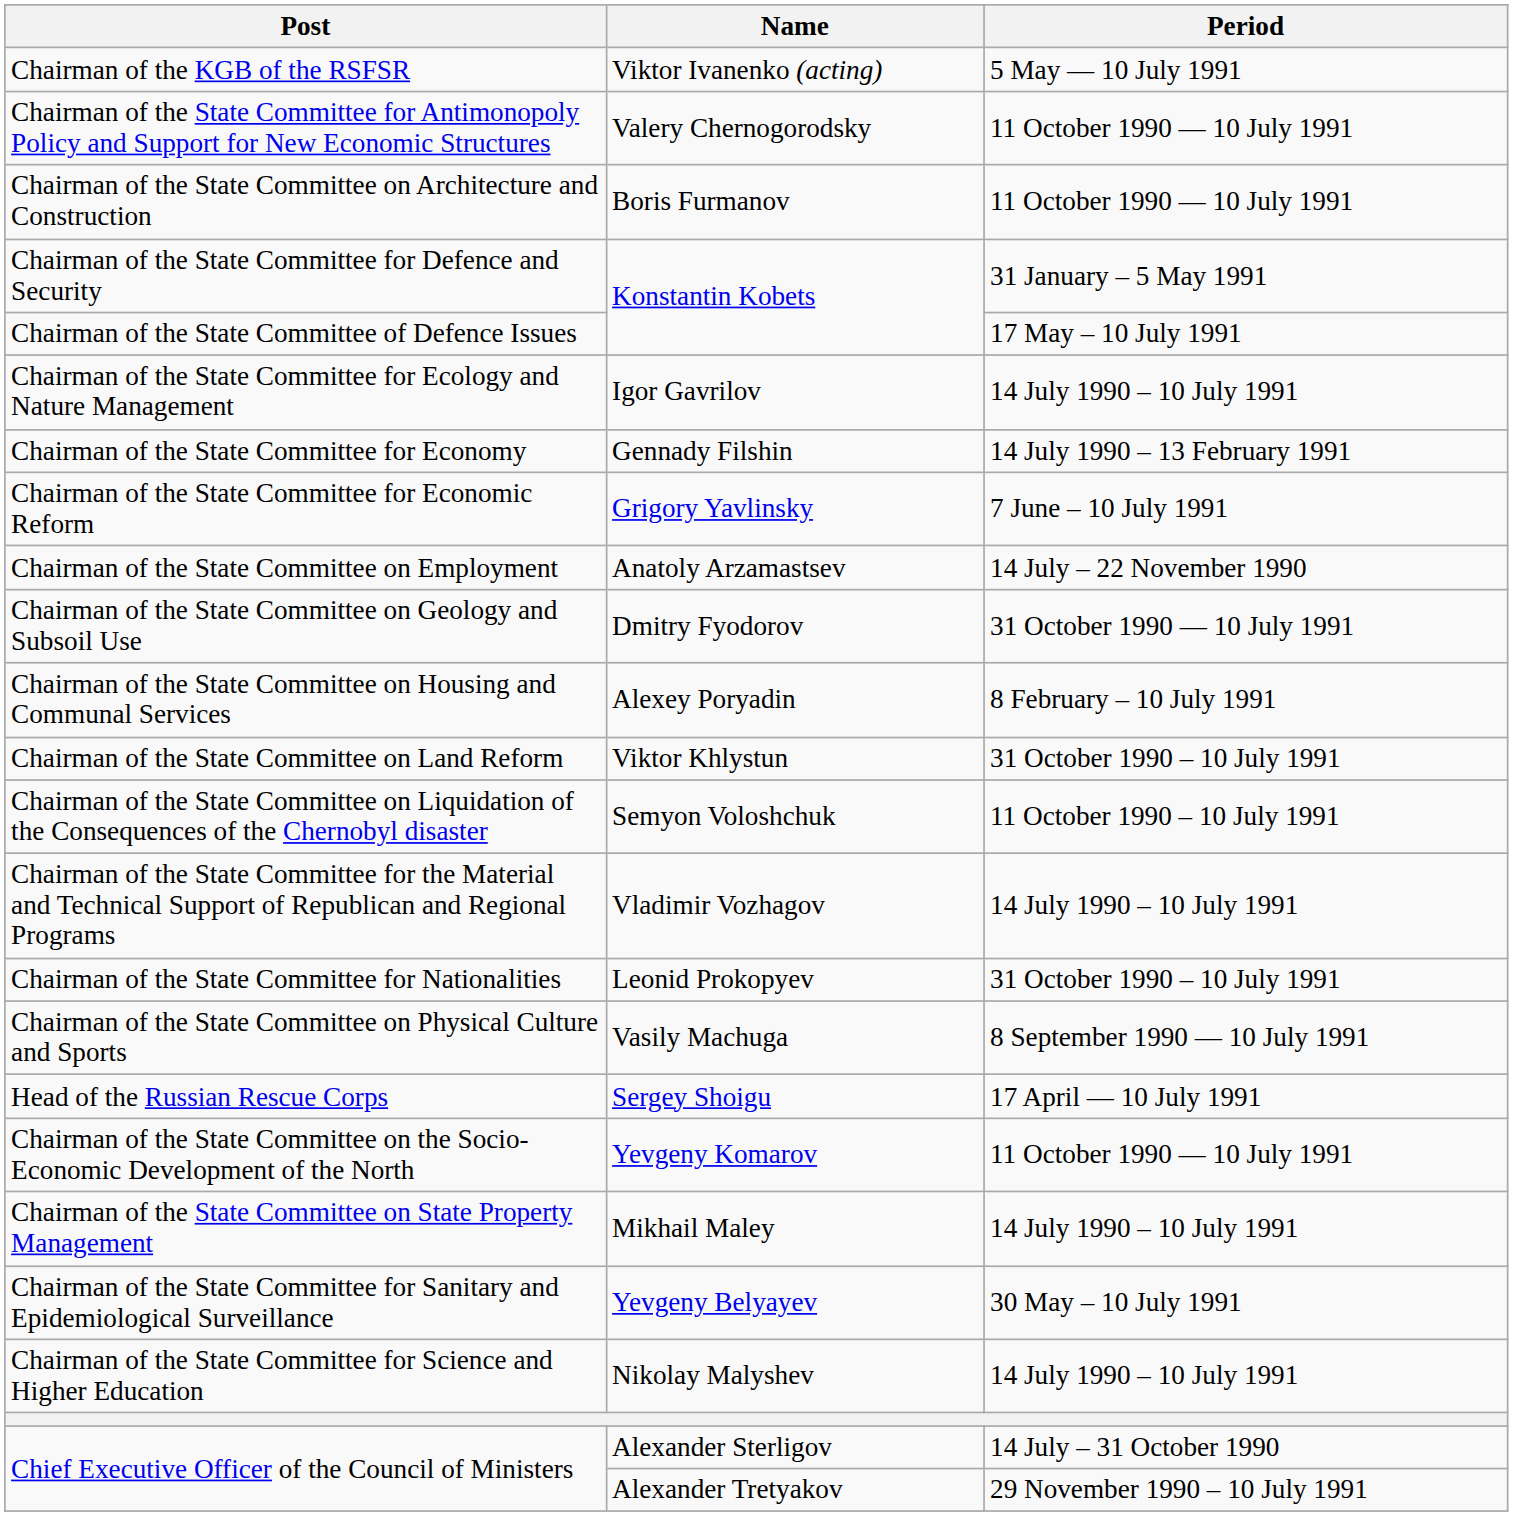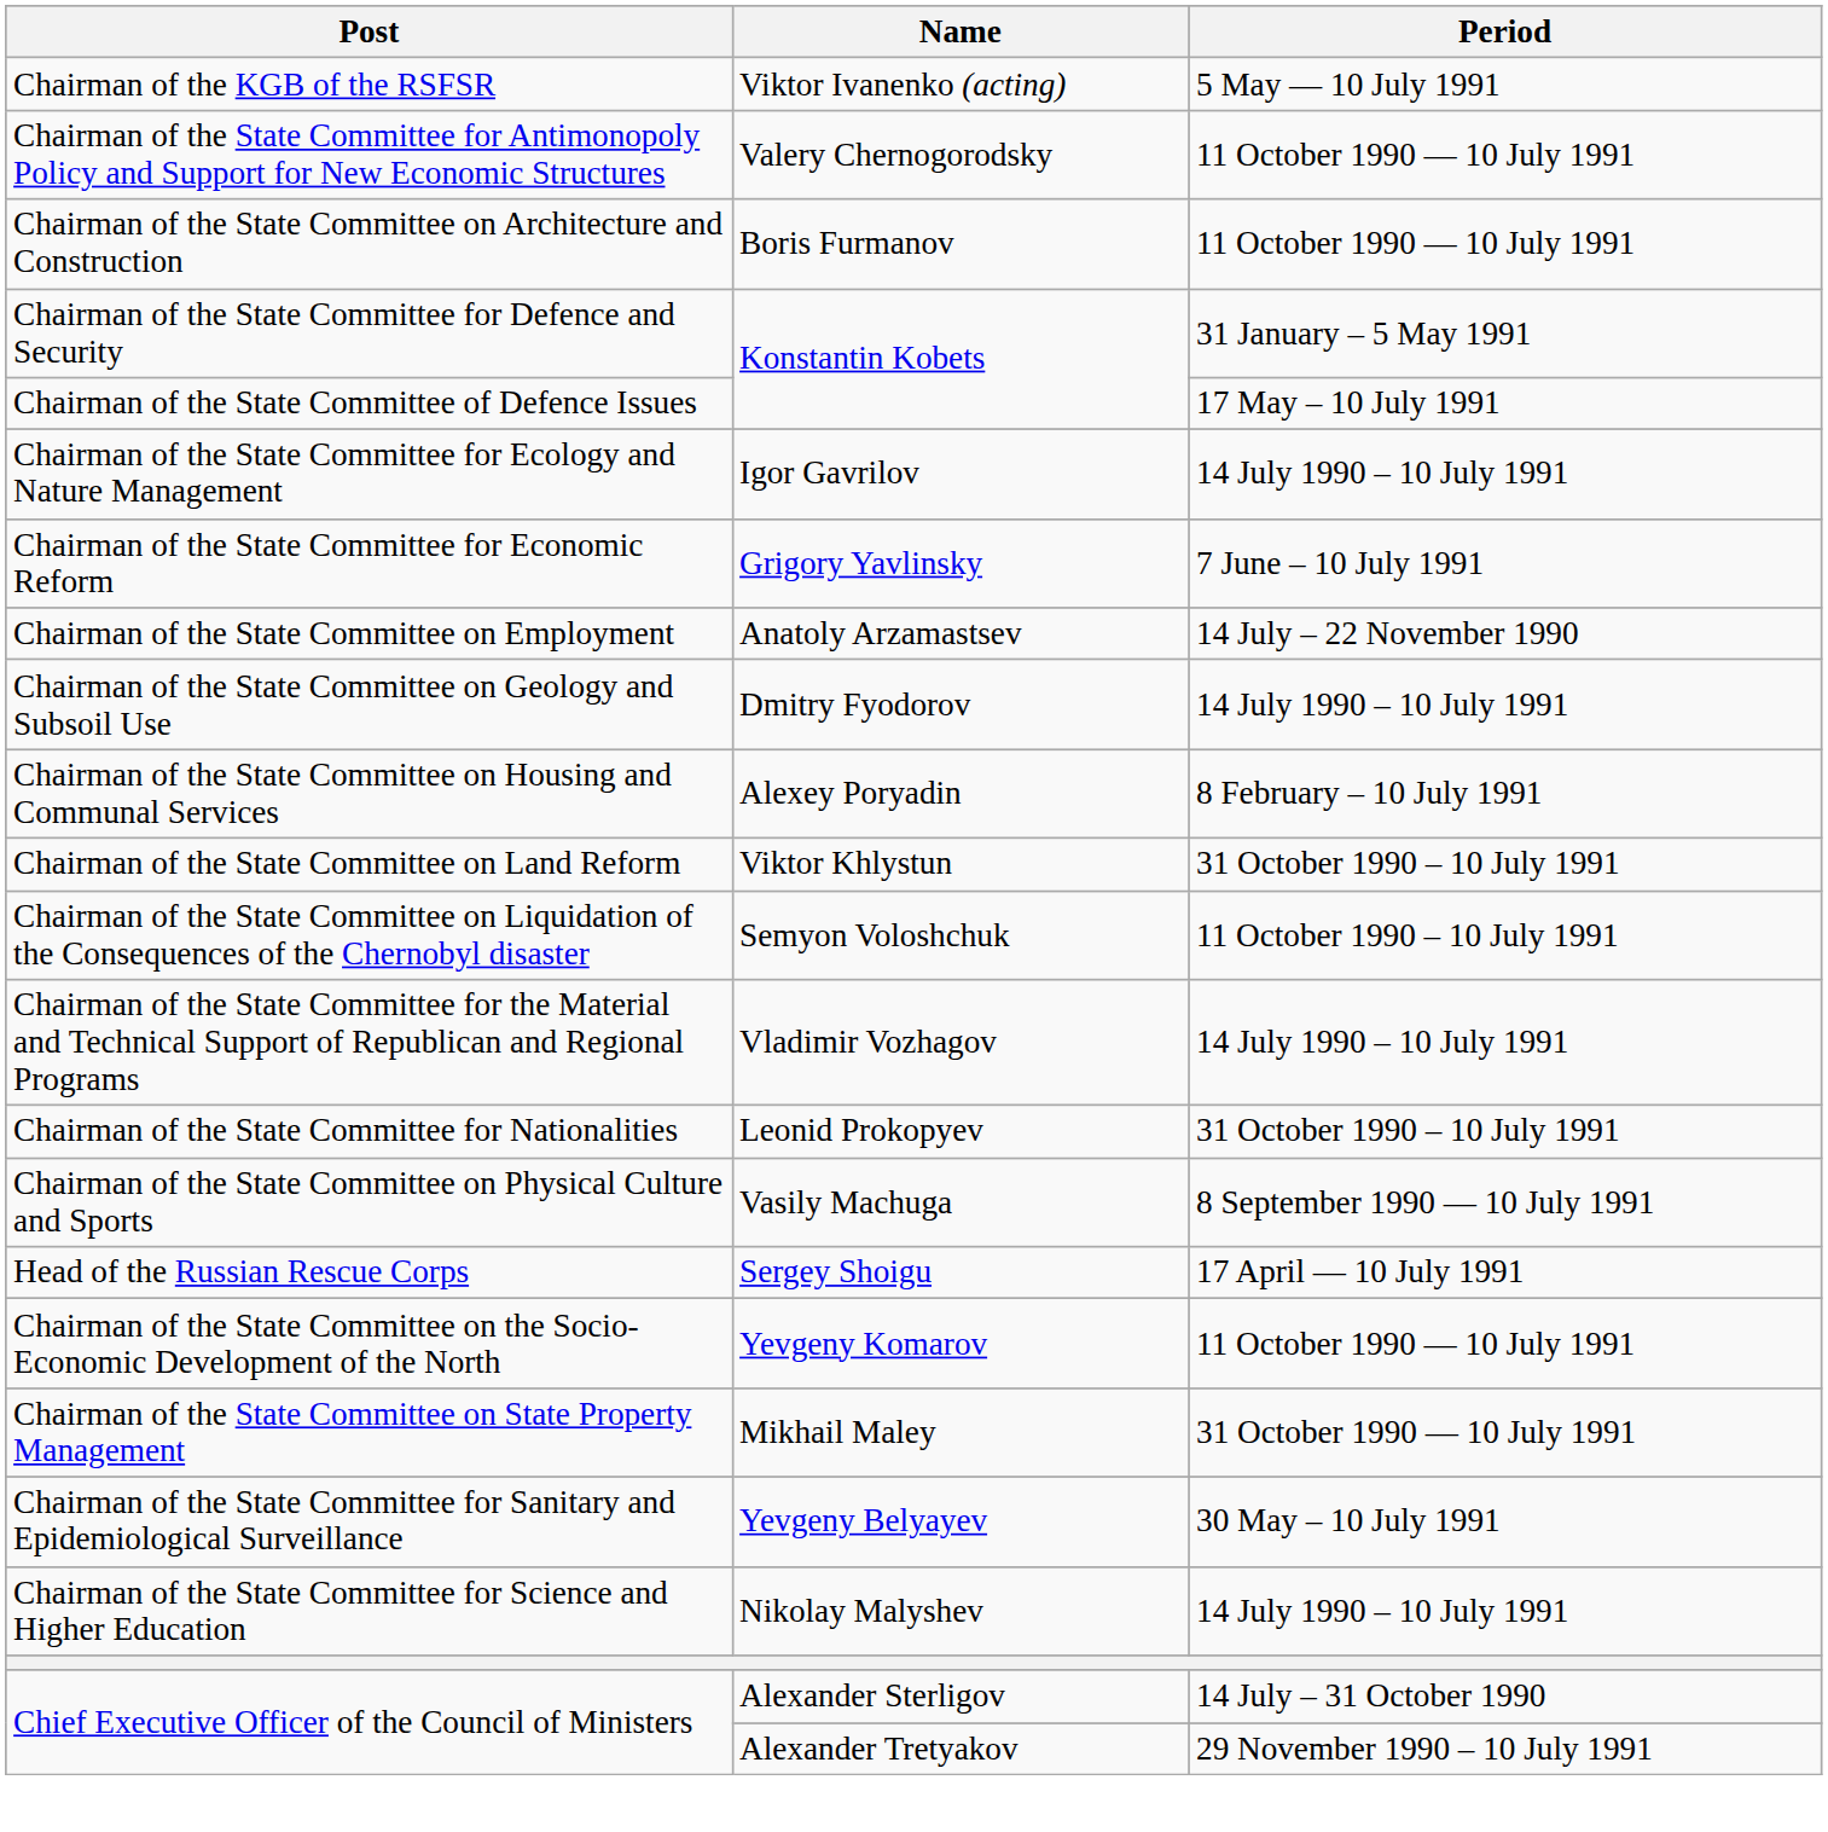- row: Chairman of the State Committee for Economy | Gennady Filshin | 14 July 1990 – 13 February 1991
Chairman of the State Committee on Geology and Subsoil Use | Period: 31 October 1990 — 10 July 1991 -> 14 July 1990 – 10 July 1991
Chairman of the State Committee on State Property Management | Period: 14 July 1990 – 10 July 1991 -> 31 October 1990 — 10 July 1991
